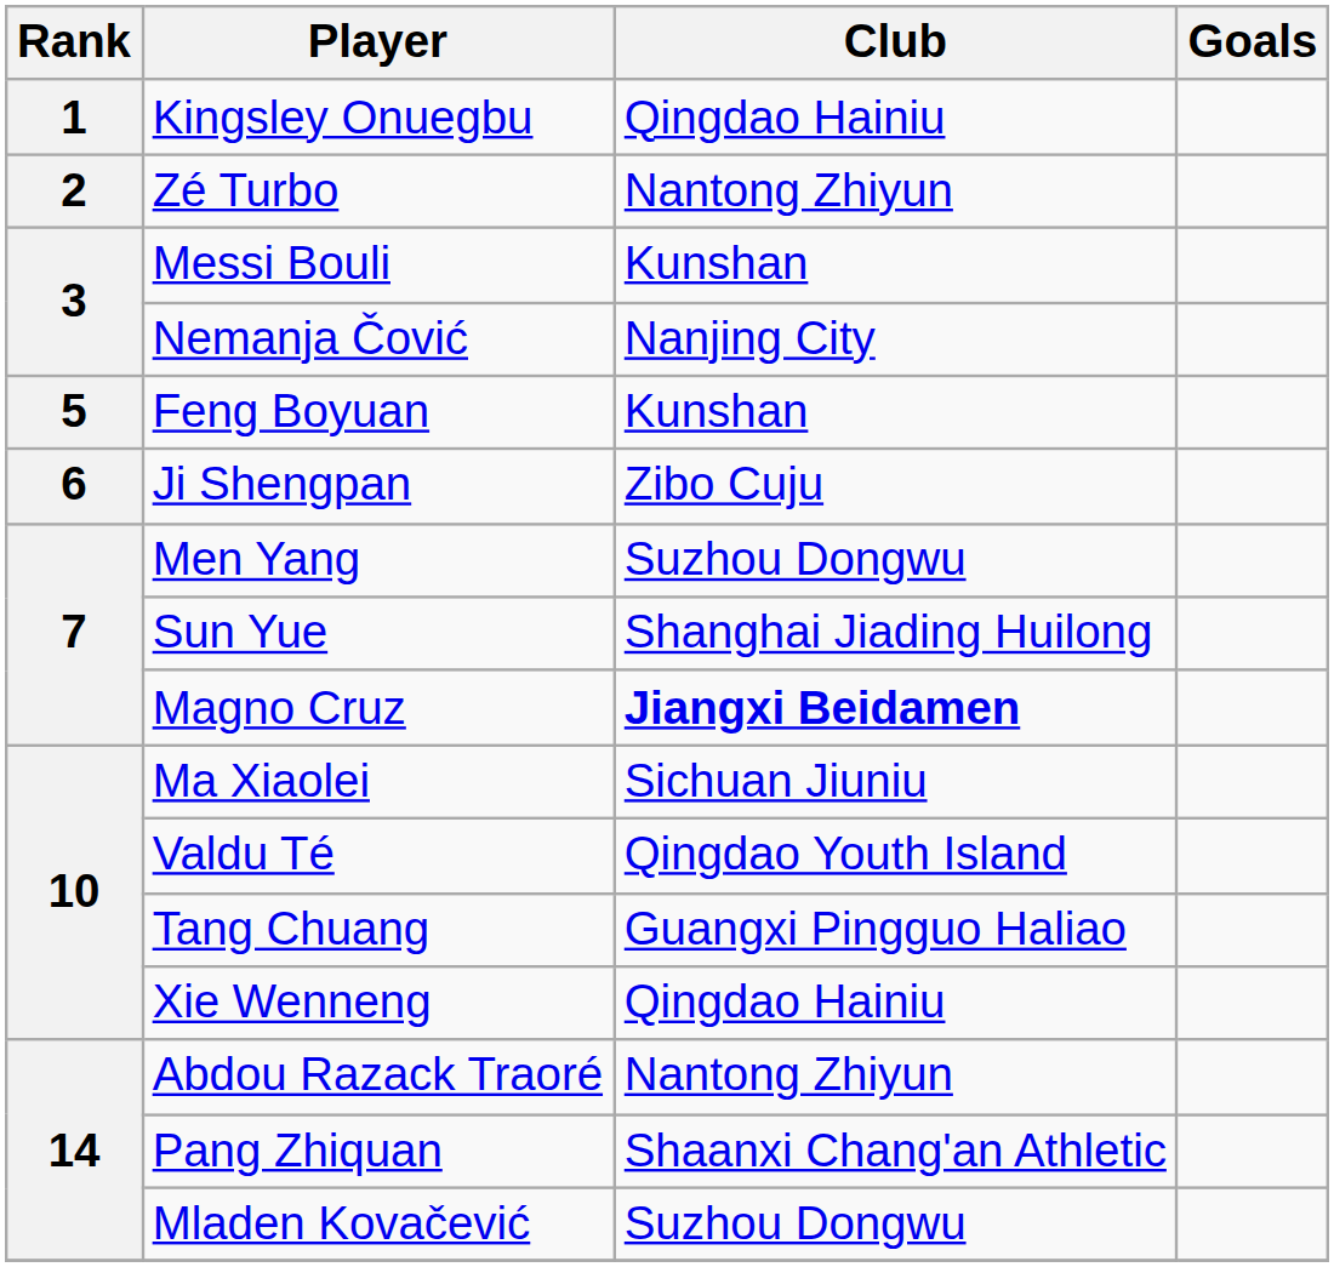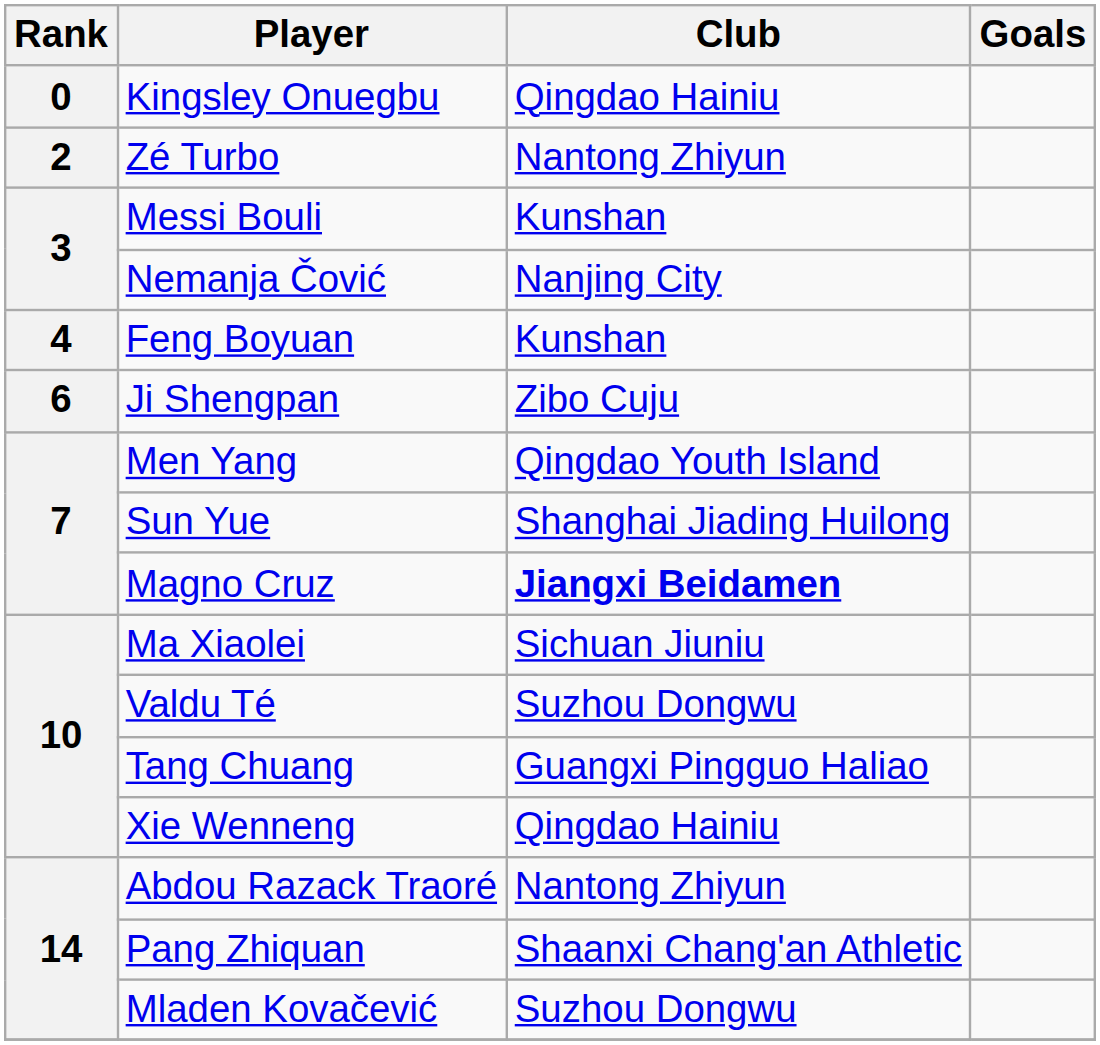Kingsley Onuegbu | Rank: 1 -> 0
Feng Boyuan | Rank: 5 -> 4
Men Yang | Club: Suzhou Dongwu -> Qingdao Youth Island
Valdu Té | Club: Qingdao Youth Island -> Suzhou Dongwu
